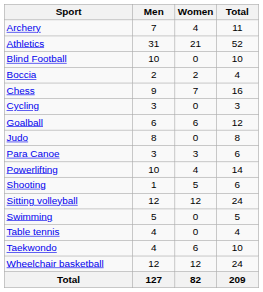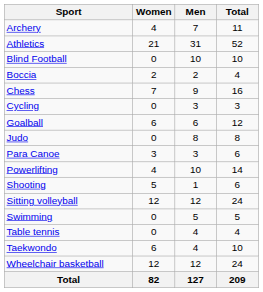columns swapped: Men <-> Women
